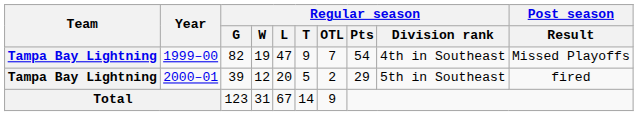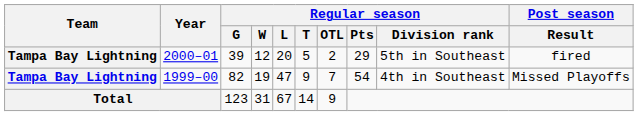rows swapped: 1999–00 <-> 2000–01
